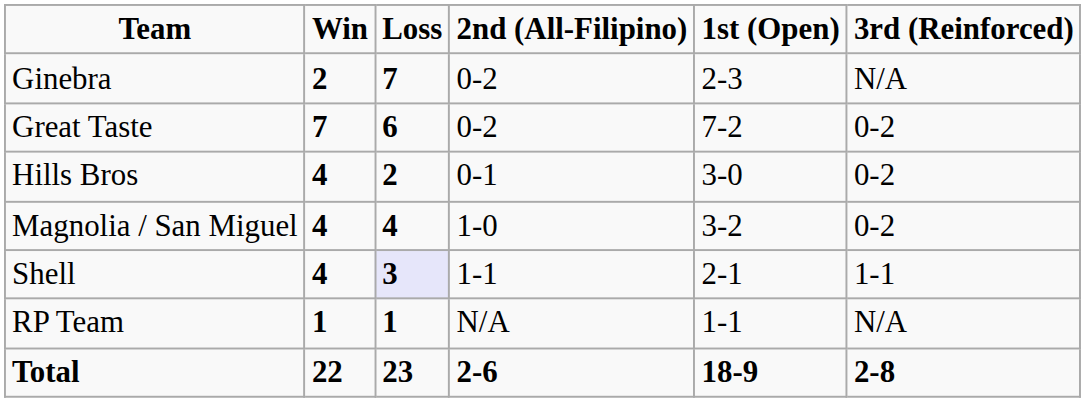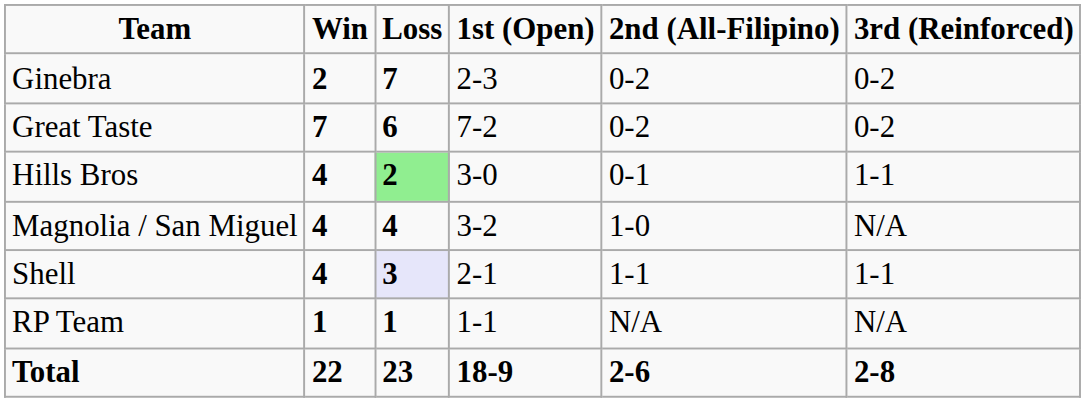columns swapped: 1st (Open) <-> 2nd (All-Filipino)
Ginebra | 3rd (Reinforced): N/A -> 0-2
Hills Bros | Loss: no background -> lightgreen background
Hills Bros | 3rd (Reinforced): 0-2 -> 1-1
Magnolia / San Miguel | 3rd (Reinforced): 0-2 -> N/A
